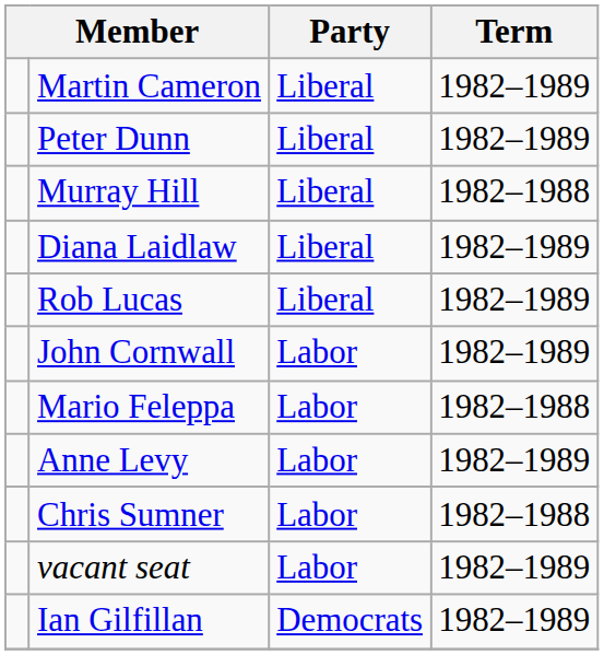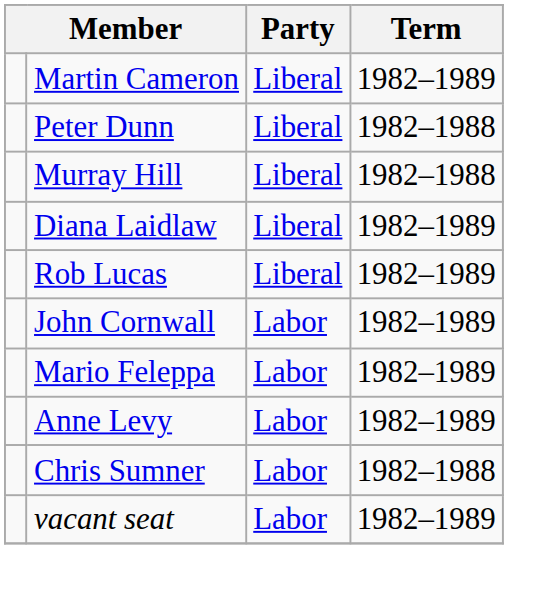Peter Dunn | Term: 1982–1989 -> 1982–1988
Mario Feleppa | Term: 1982–1988 -> 1982–1989
- row: Ian Gilfillan | Democrats | 1982–1989
